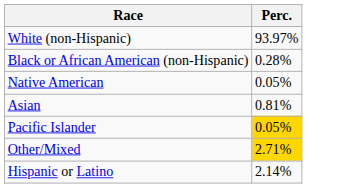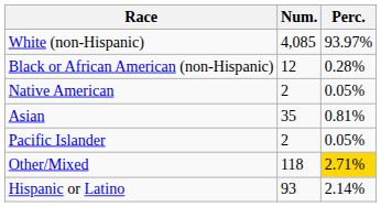+ column: Num. | 4,085 | 12 | 2 | 35 | 2 | 118 | 93
Pacific Islander | Perc.: gold background -> no background
